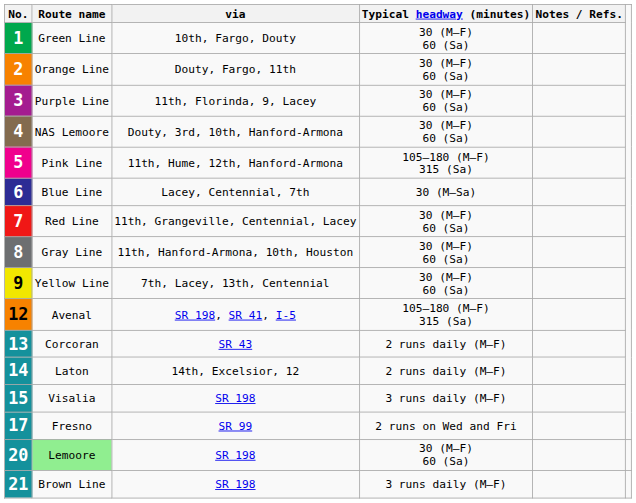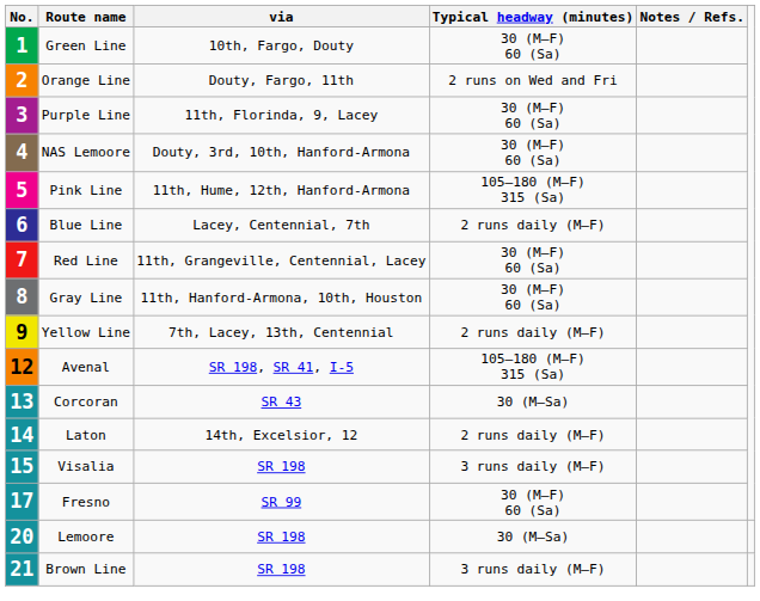2 | Typical headway (minutes): 30 (M–F) 60 (Sa) -> 2 runs on Wed and Fri
6 | Typical headway (minutes): 30 (M–Sa) -> 2 runs daily (M–F)
9 | Typical headway (minutes): 30 (M–F) 60 (Sa) -> 2 runs daily (M–F)
13 | Typical headway (minutes): 2 runs daily (M–F) -> 30 (M–Sa)
17 | Typical headway (minutes): 2 runs on Wed and Fri -> 30 (M–F) 60 (Sa)
20 | Route name: lightgreen background -> no background
20 | Typical headway (minutes): 30 (M–F) 60 (Sa) -> 30 (M–Sa)
